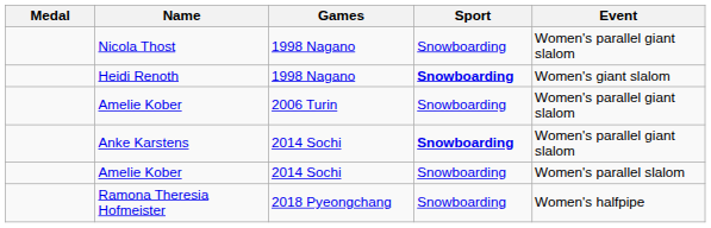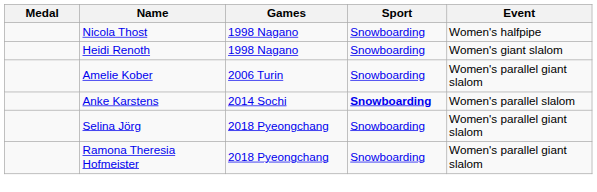Nicola Thost | Event: Women's parallel giant slalom -> Women's halfpipe
Heidi Renoth | Sport: bold -> normal
Anke Karstens | Event: Women's parallel giant slalom -> Women's parallel slalom
- row: Amelie Kober | 2014 Sochi | Snowboarding | Women's parallel slalom
+ row: Selina Jörg | 2018 Pyeongchang | Snowboarding | Women's parallel giant slalom
Ramona Theresia Hofmeister | Event: Women's halfpipe -> Women's parallel giant slalom
